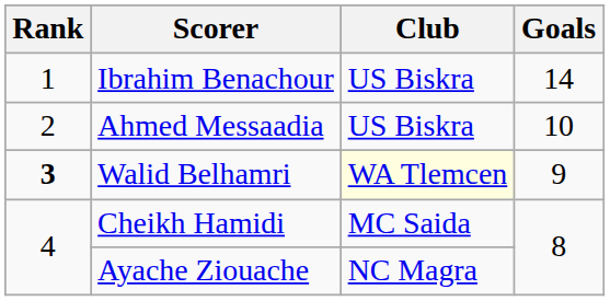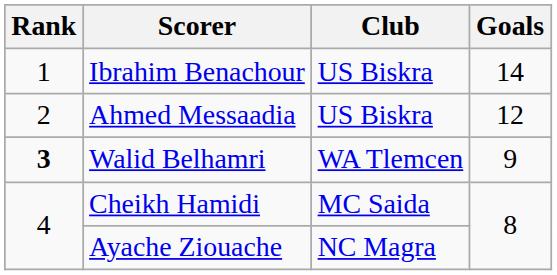Ahmed Messaadia | Goals: 10 -> 12
Walid Belhamri | Club: lightyellow background -> no background
